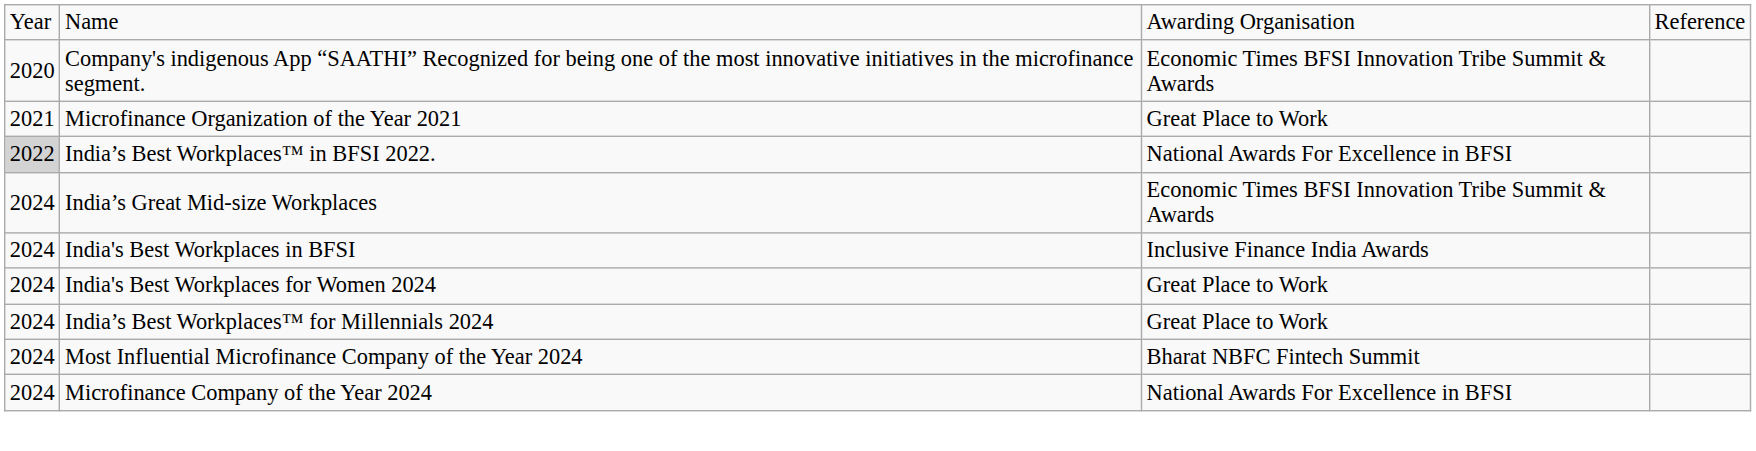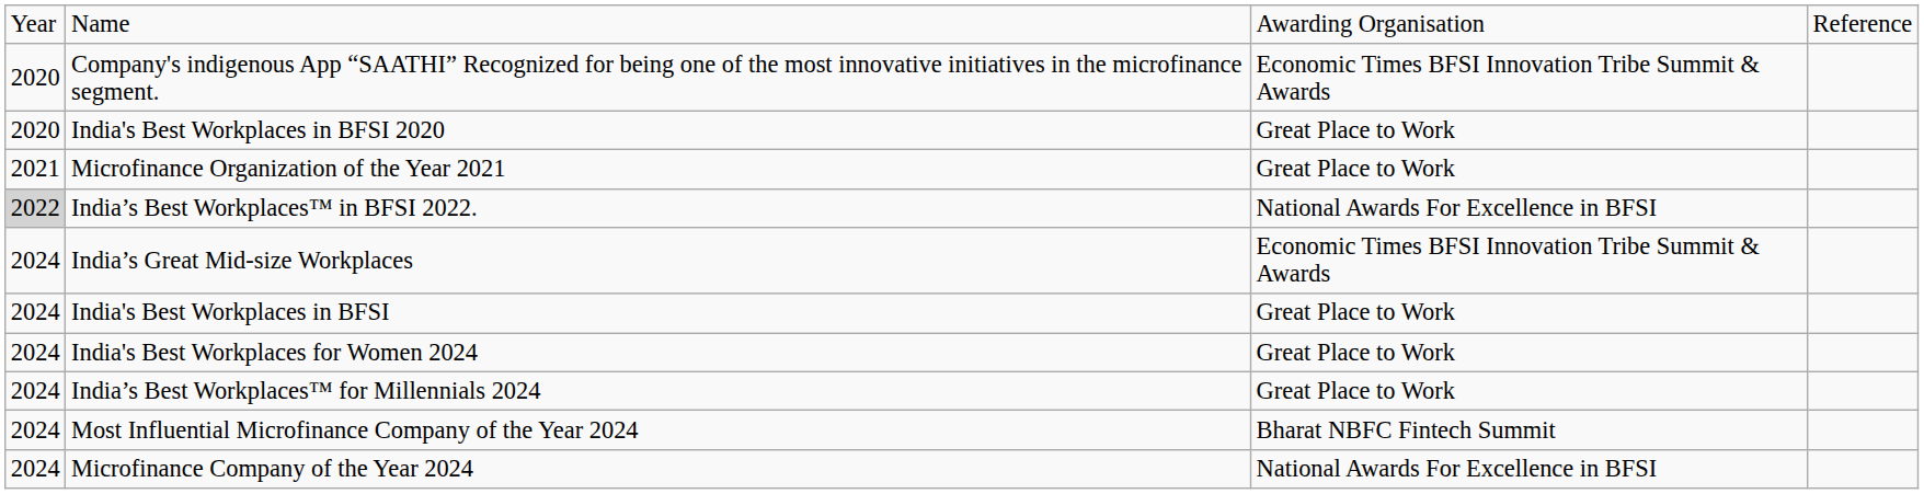+ row: 2020 | India's Best Workplaces in BFSI 2020 | Great Place to Work
India's Best Workplaces in BFSI | column 3: Inclusive Finance India Awards -> Great Place to Work
